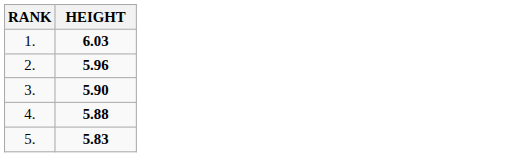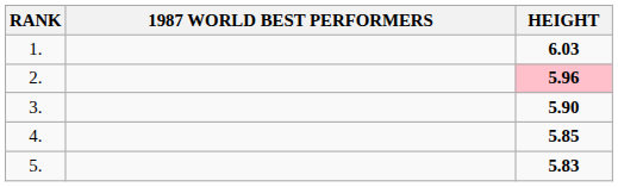+ column: 1987 WORLD BEST PERFORMERS
2. | HEIGHT: no background -> pink background
4. | HEIGHT: 5.88 -> 5.85
